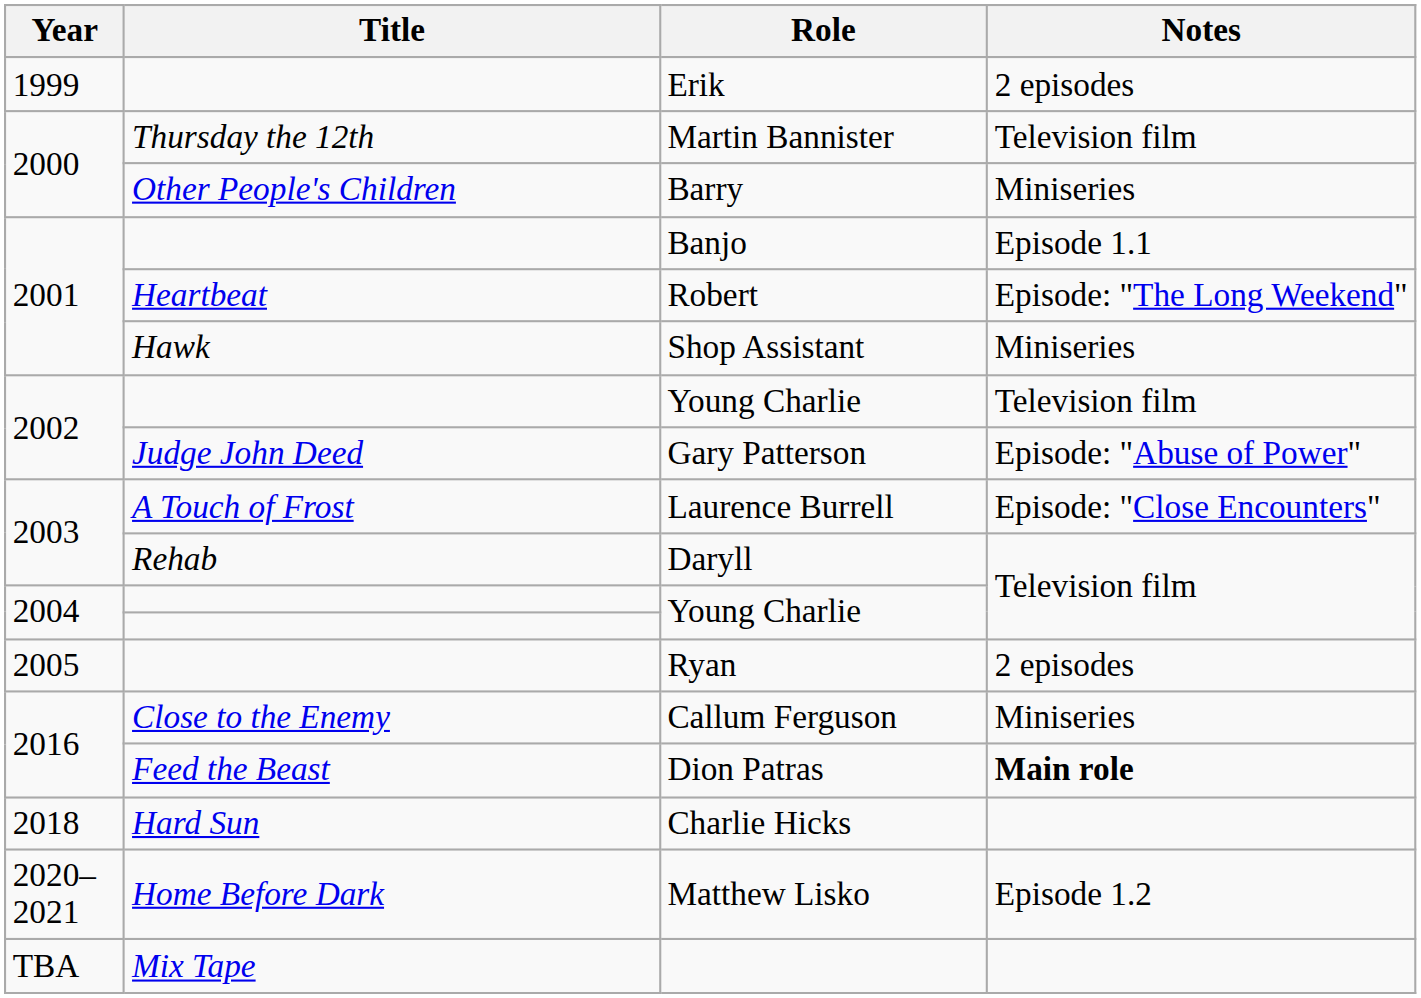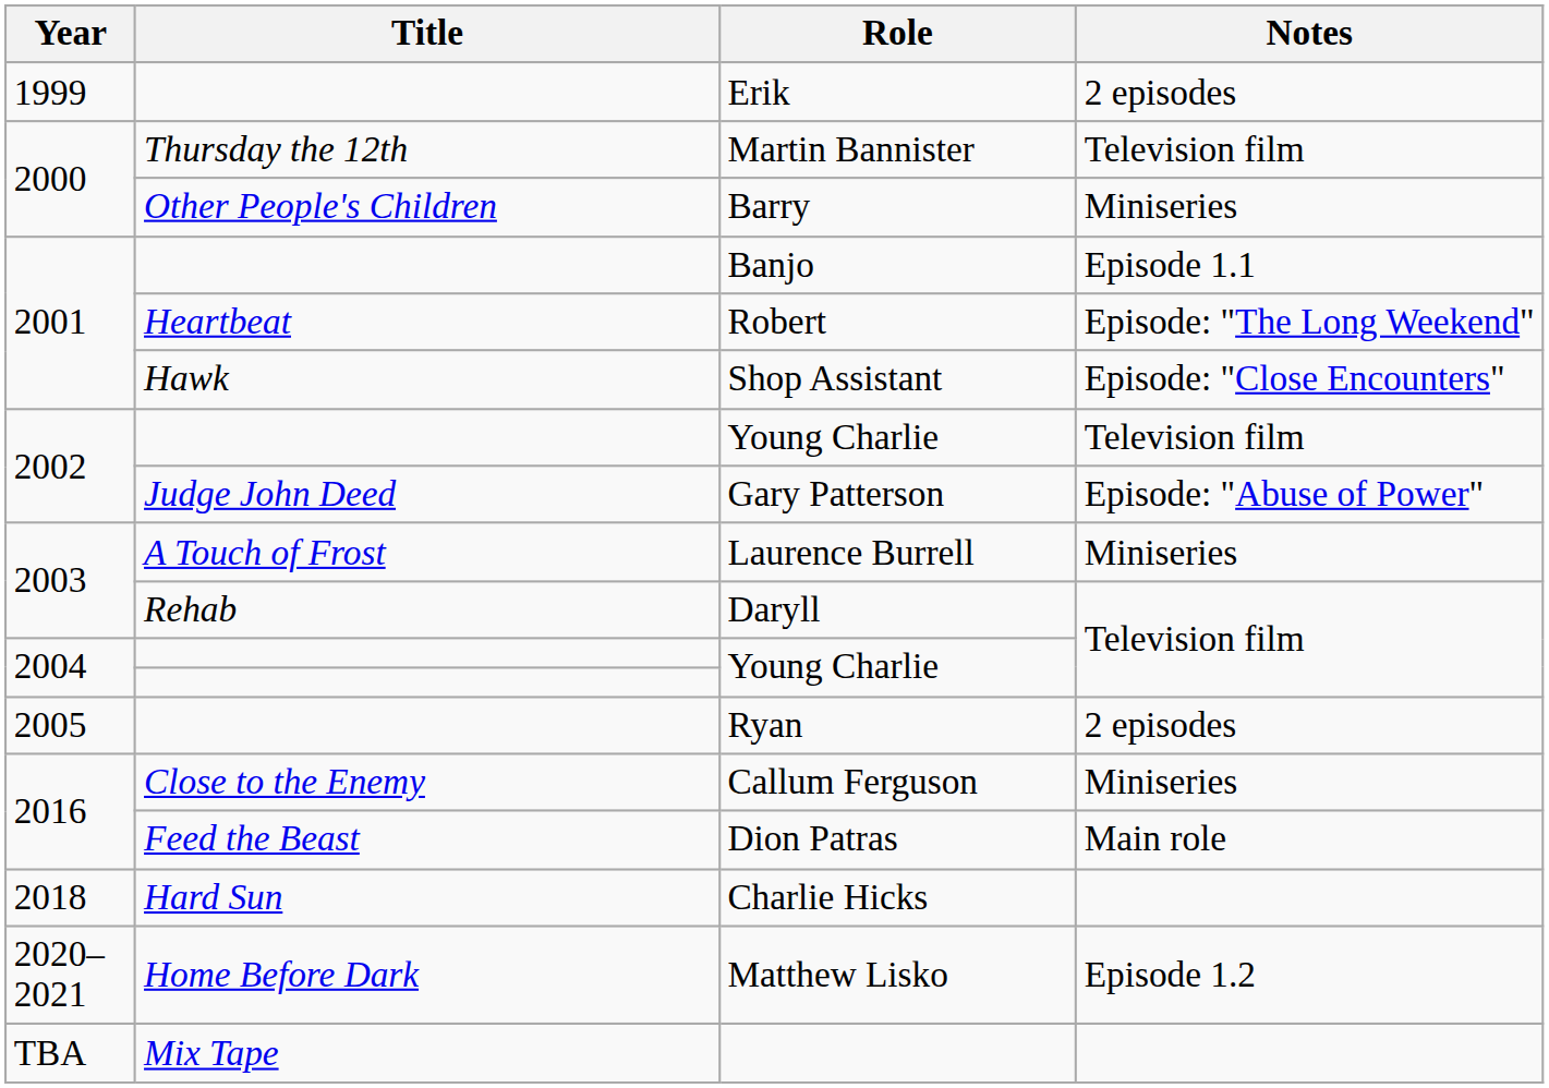Shop Assistant | Notes: Miniseries -> Episode: "Close Encounters"
Laurence Burrell | Notes: Episode: "Close Encounters" -> Miniseries
Dion Patras | Notes: bold -> normal
